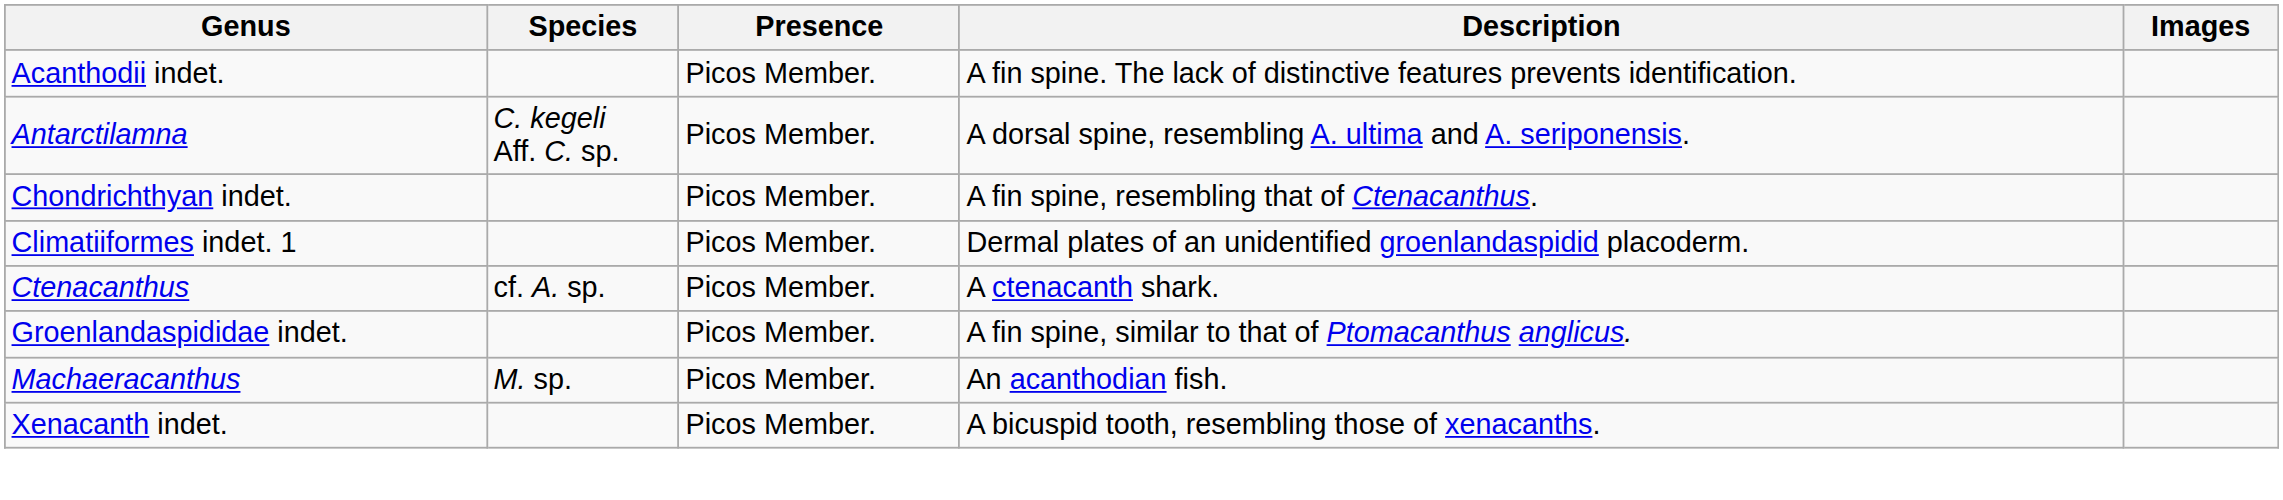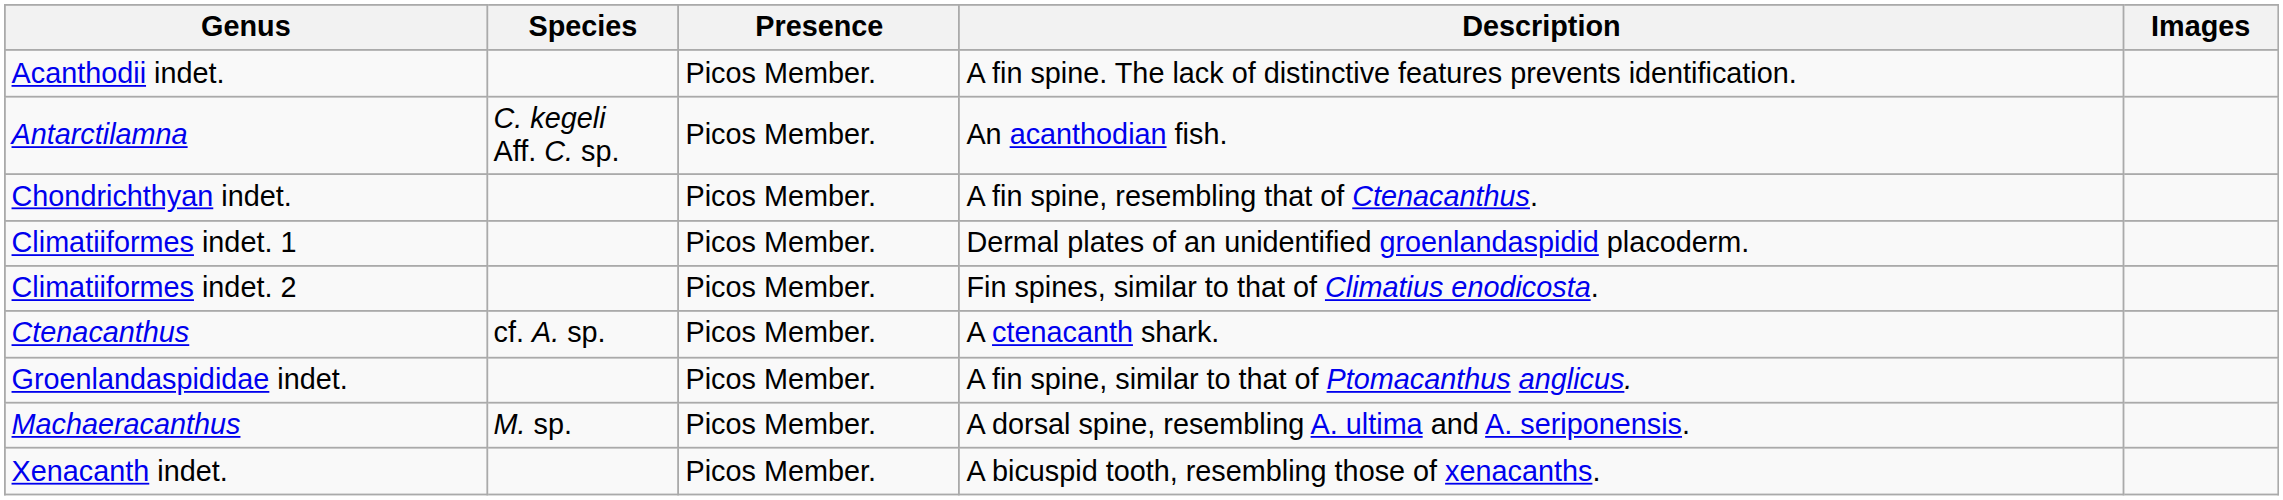Antarctilamna | Description: A dorsal spine, resembling A. ultima and A. seriponensis. -> An acanthodian fish.
+ row: Climatiiformes indet. 2 | Picos Member. | Fin spines, similar to that of Climatius enodicosta.
Machaeracanthus | Description: An acanthodian fish. -> A dorsal spine, resembling A. ultima and A. seriponensis.
